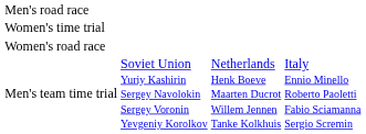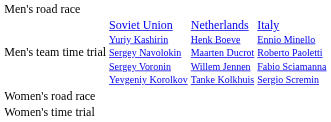rows swapped: Men's team time trial <-> Women's time trial
